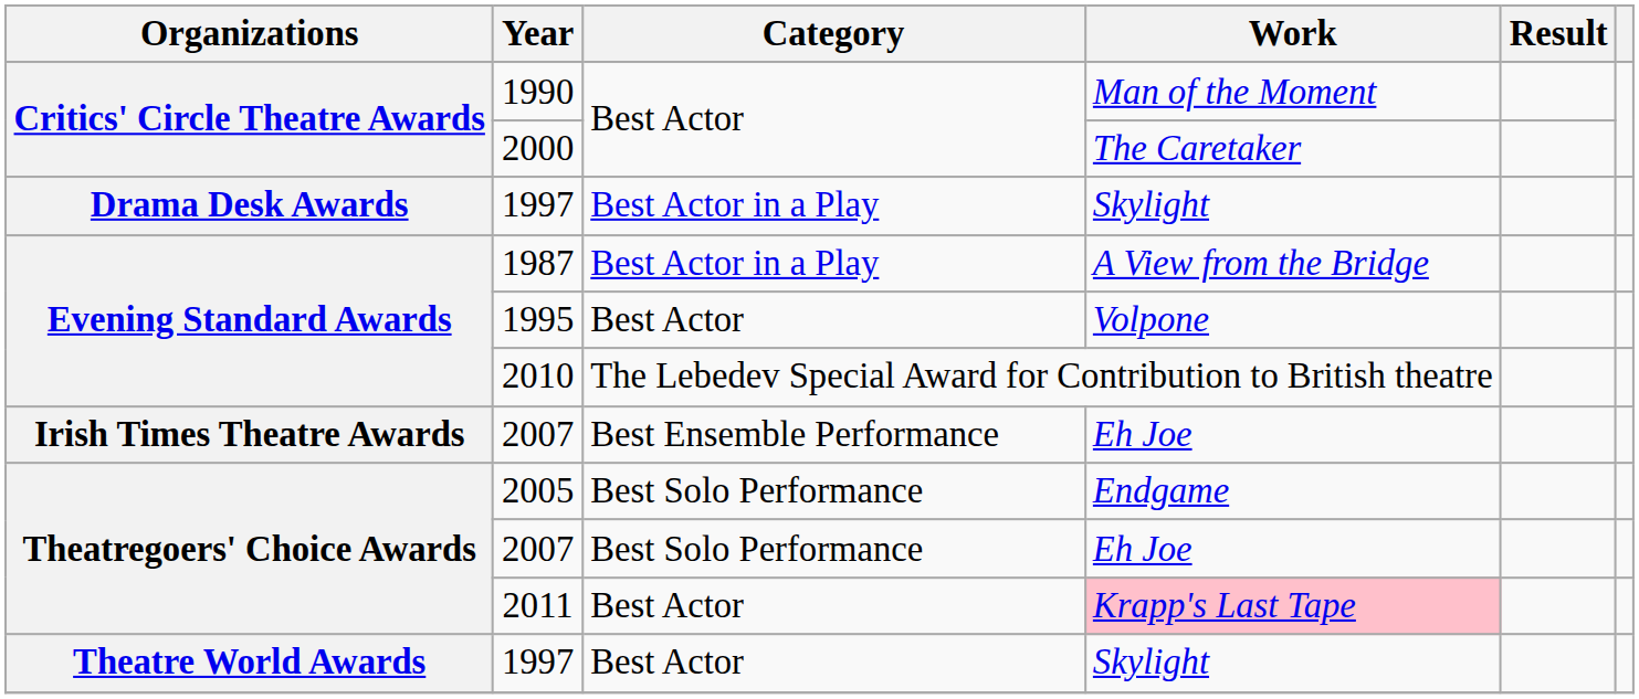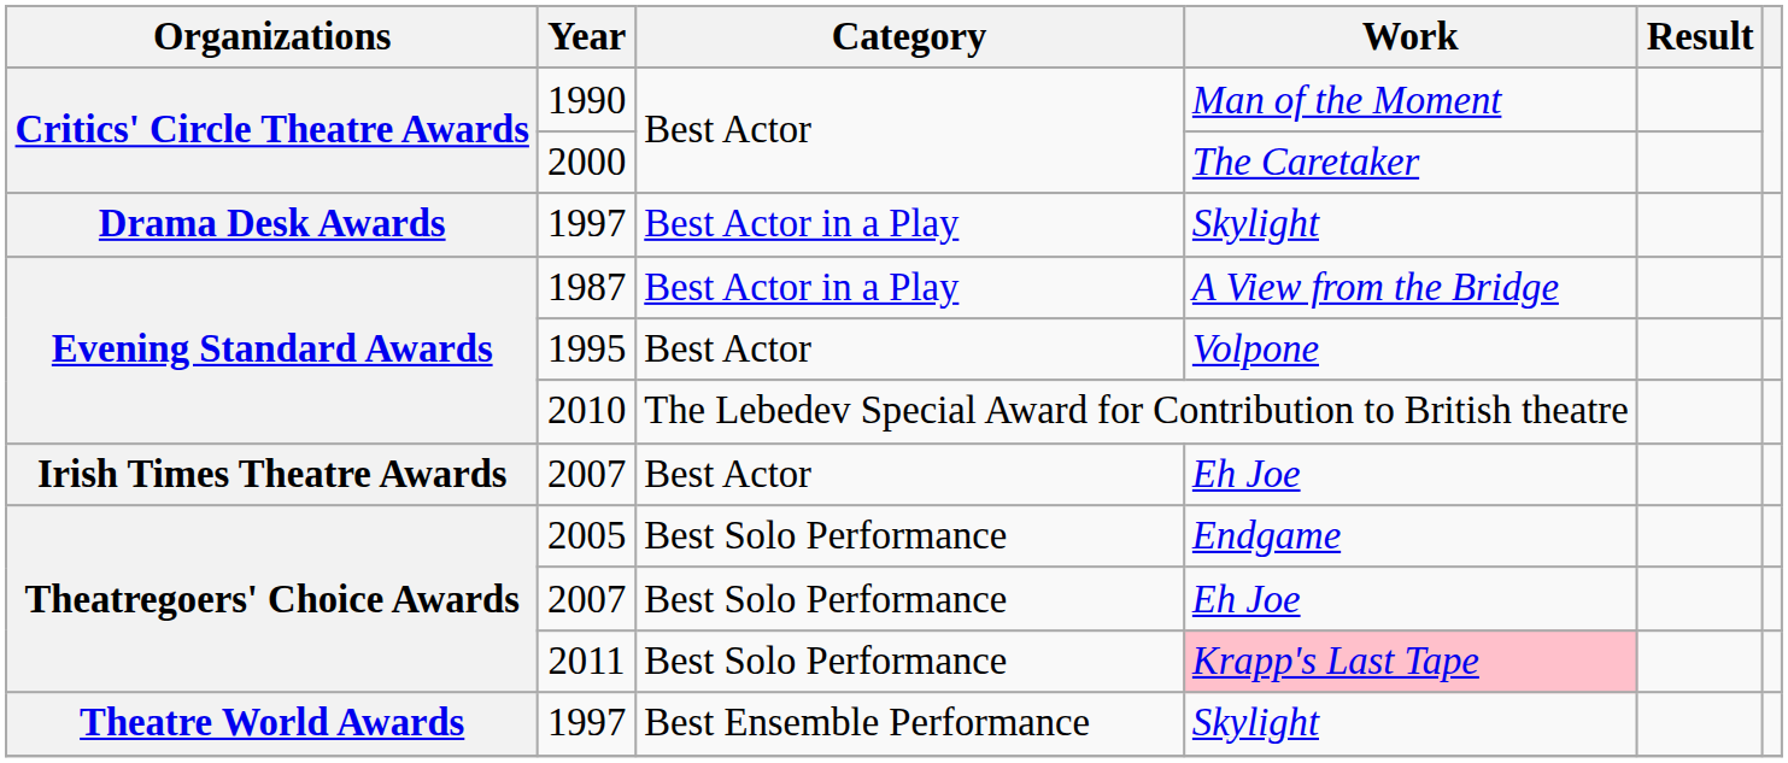Irish Times Theatre Awards / 2007 | Category: Best Ensemble Performance -> Best Actor
2011 | Category: Best Actor -> Best Solo Performance
Theatre World Awards / 1997 | Category: Best Actor -> Best Ensemble Performance
